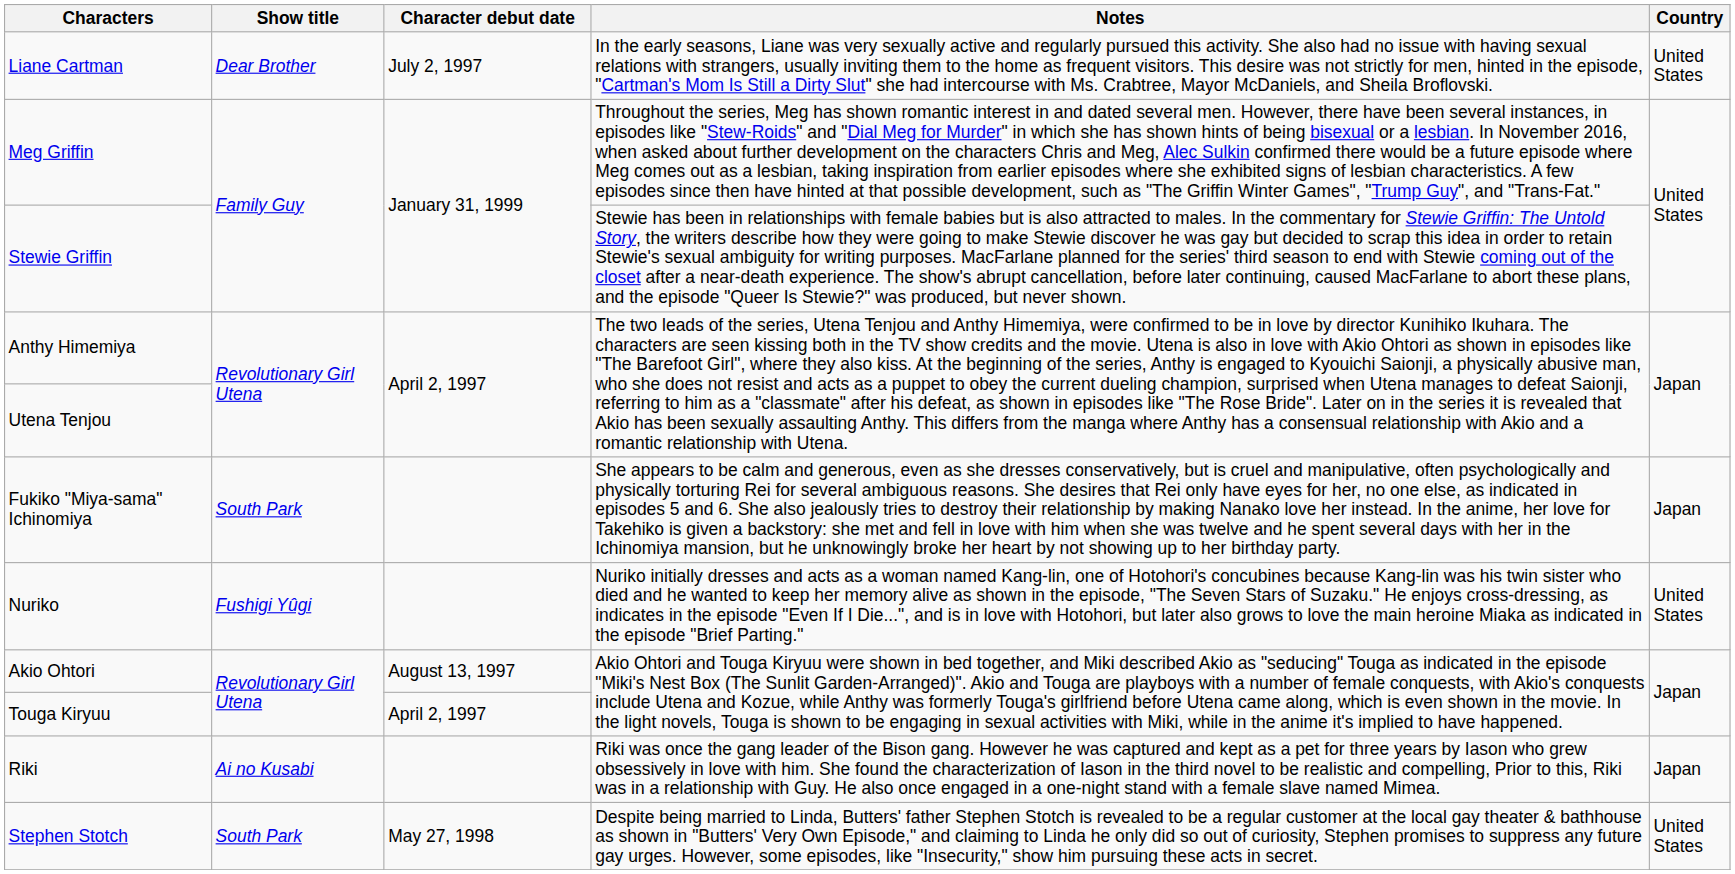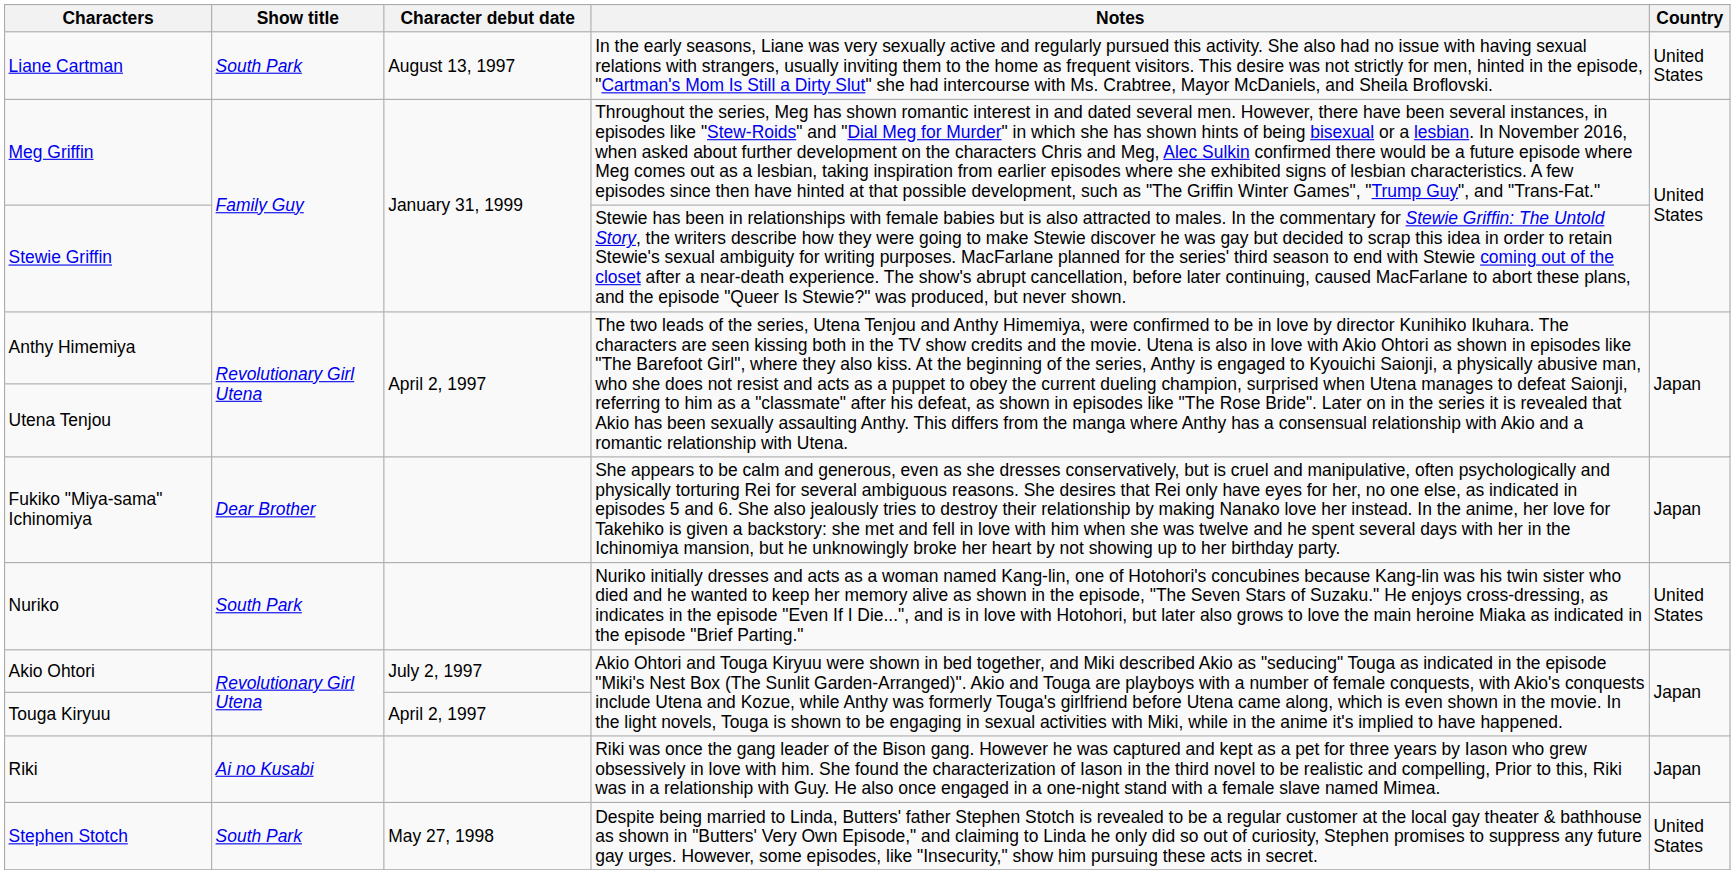Liane Cartman | Show title: Dear Brother -> South Park
Liane Cartman | Character debut date: July 2, 1997 -> August 13, 1997
Fukiko "Miya-sama" Ichinomiya | Show title: South Park -> Dear Brother
Nuriko | Show title: Fushigi Yûgi -> South Park
Akio Ohtori | Character debut date: August 13, 1997 -> July 2, 1997
